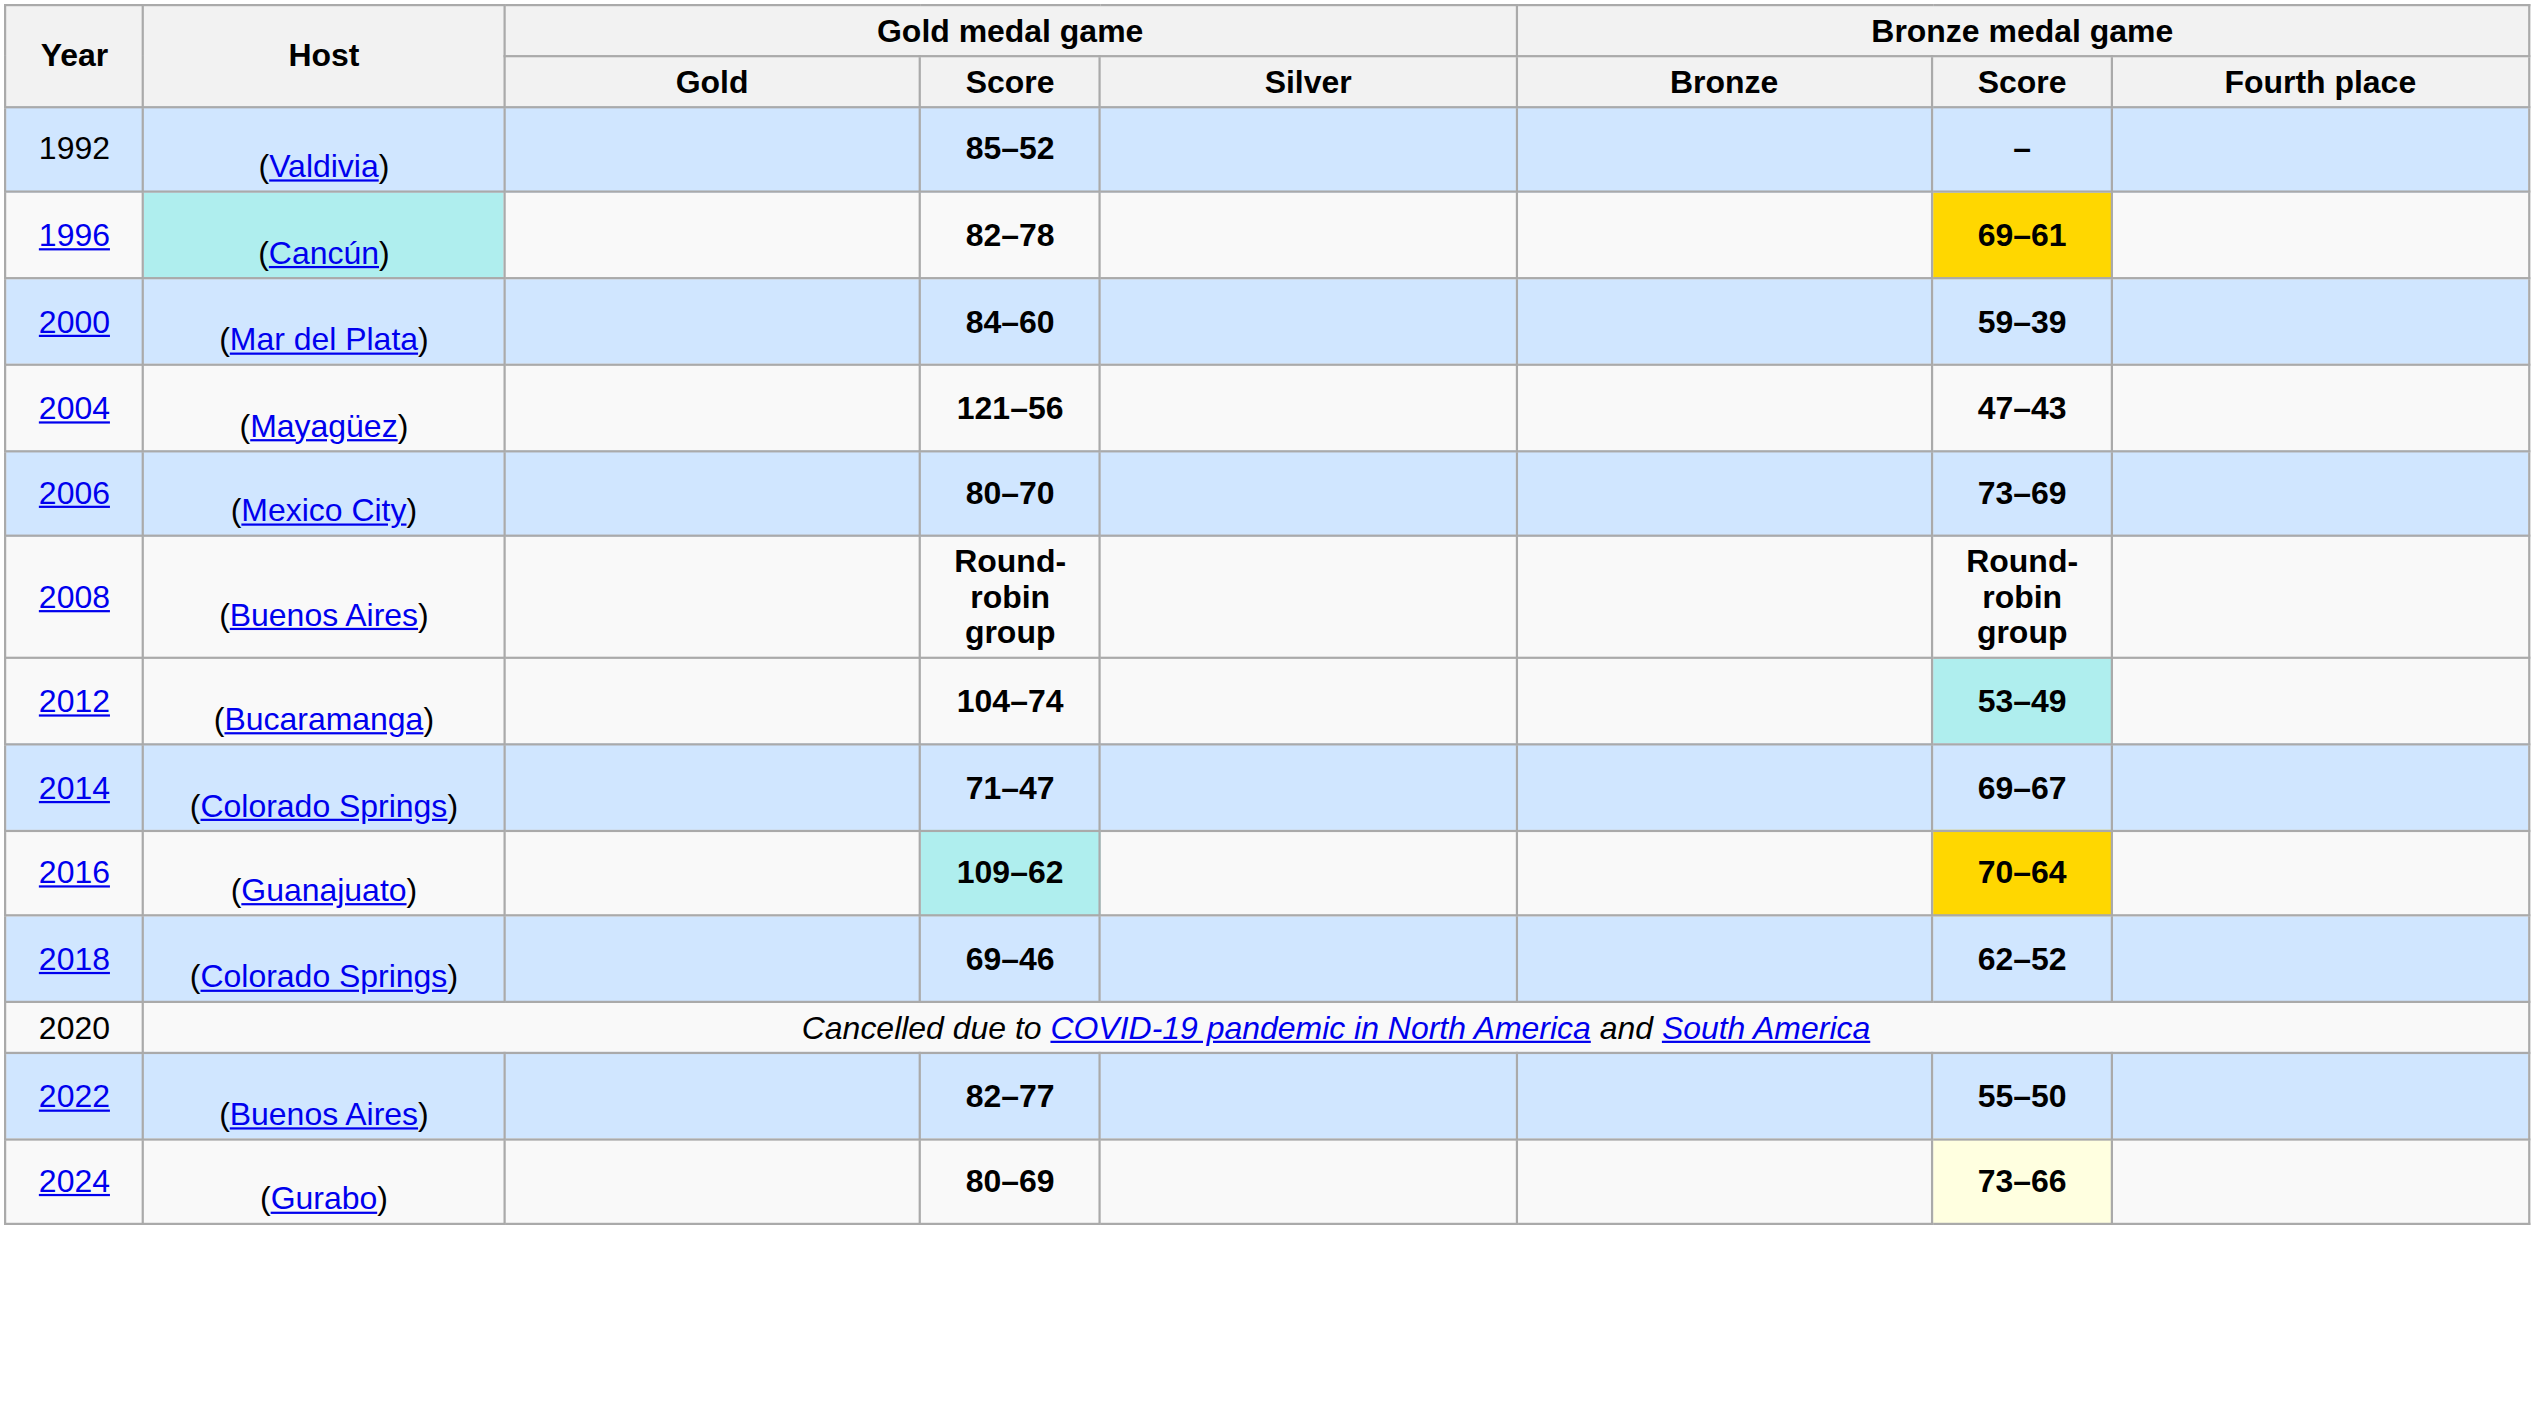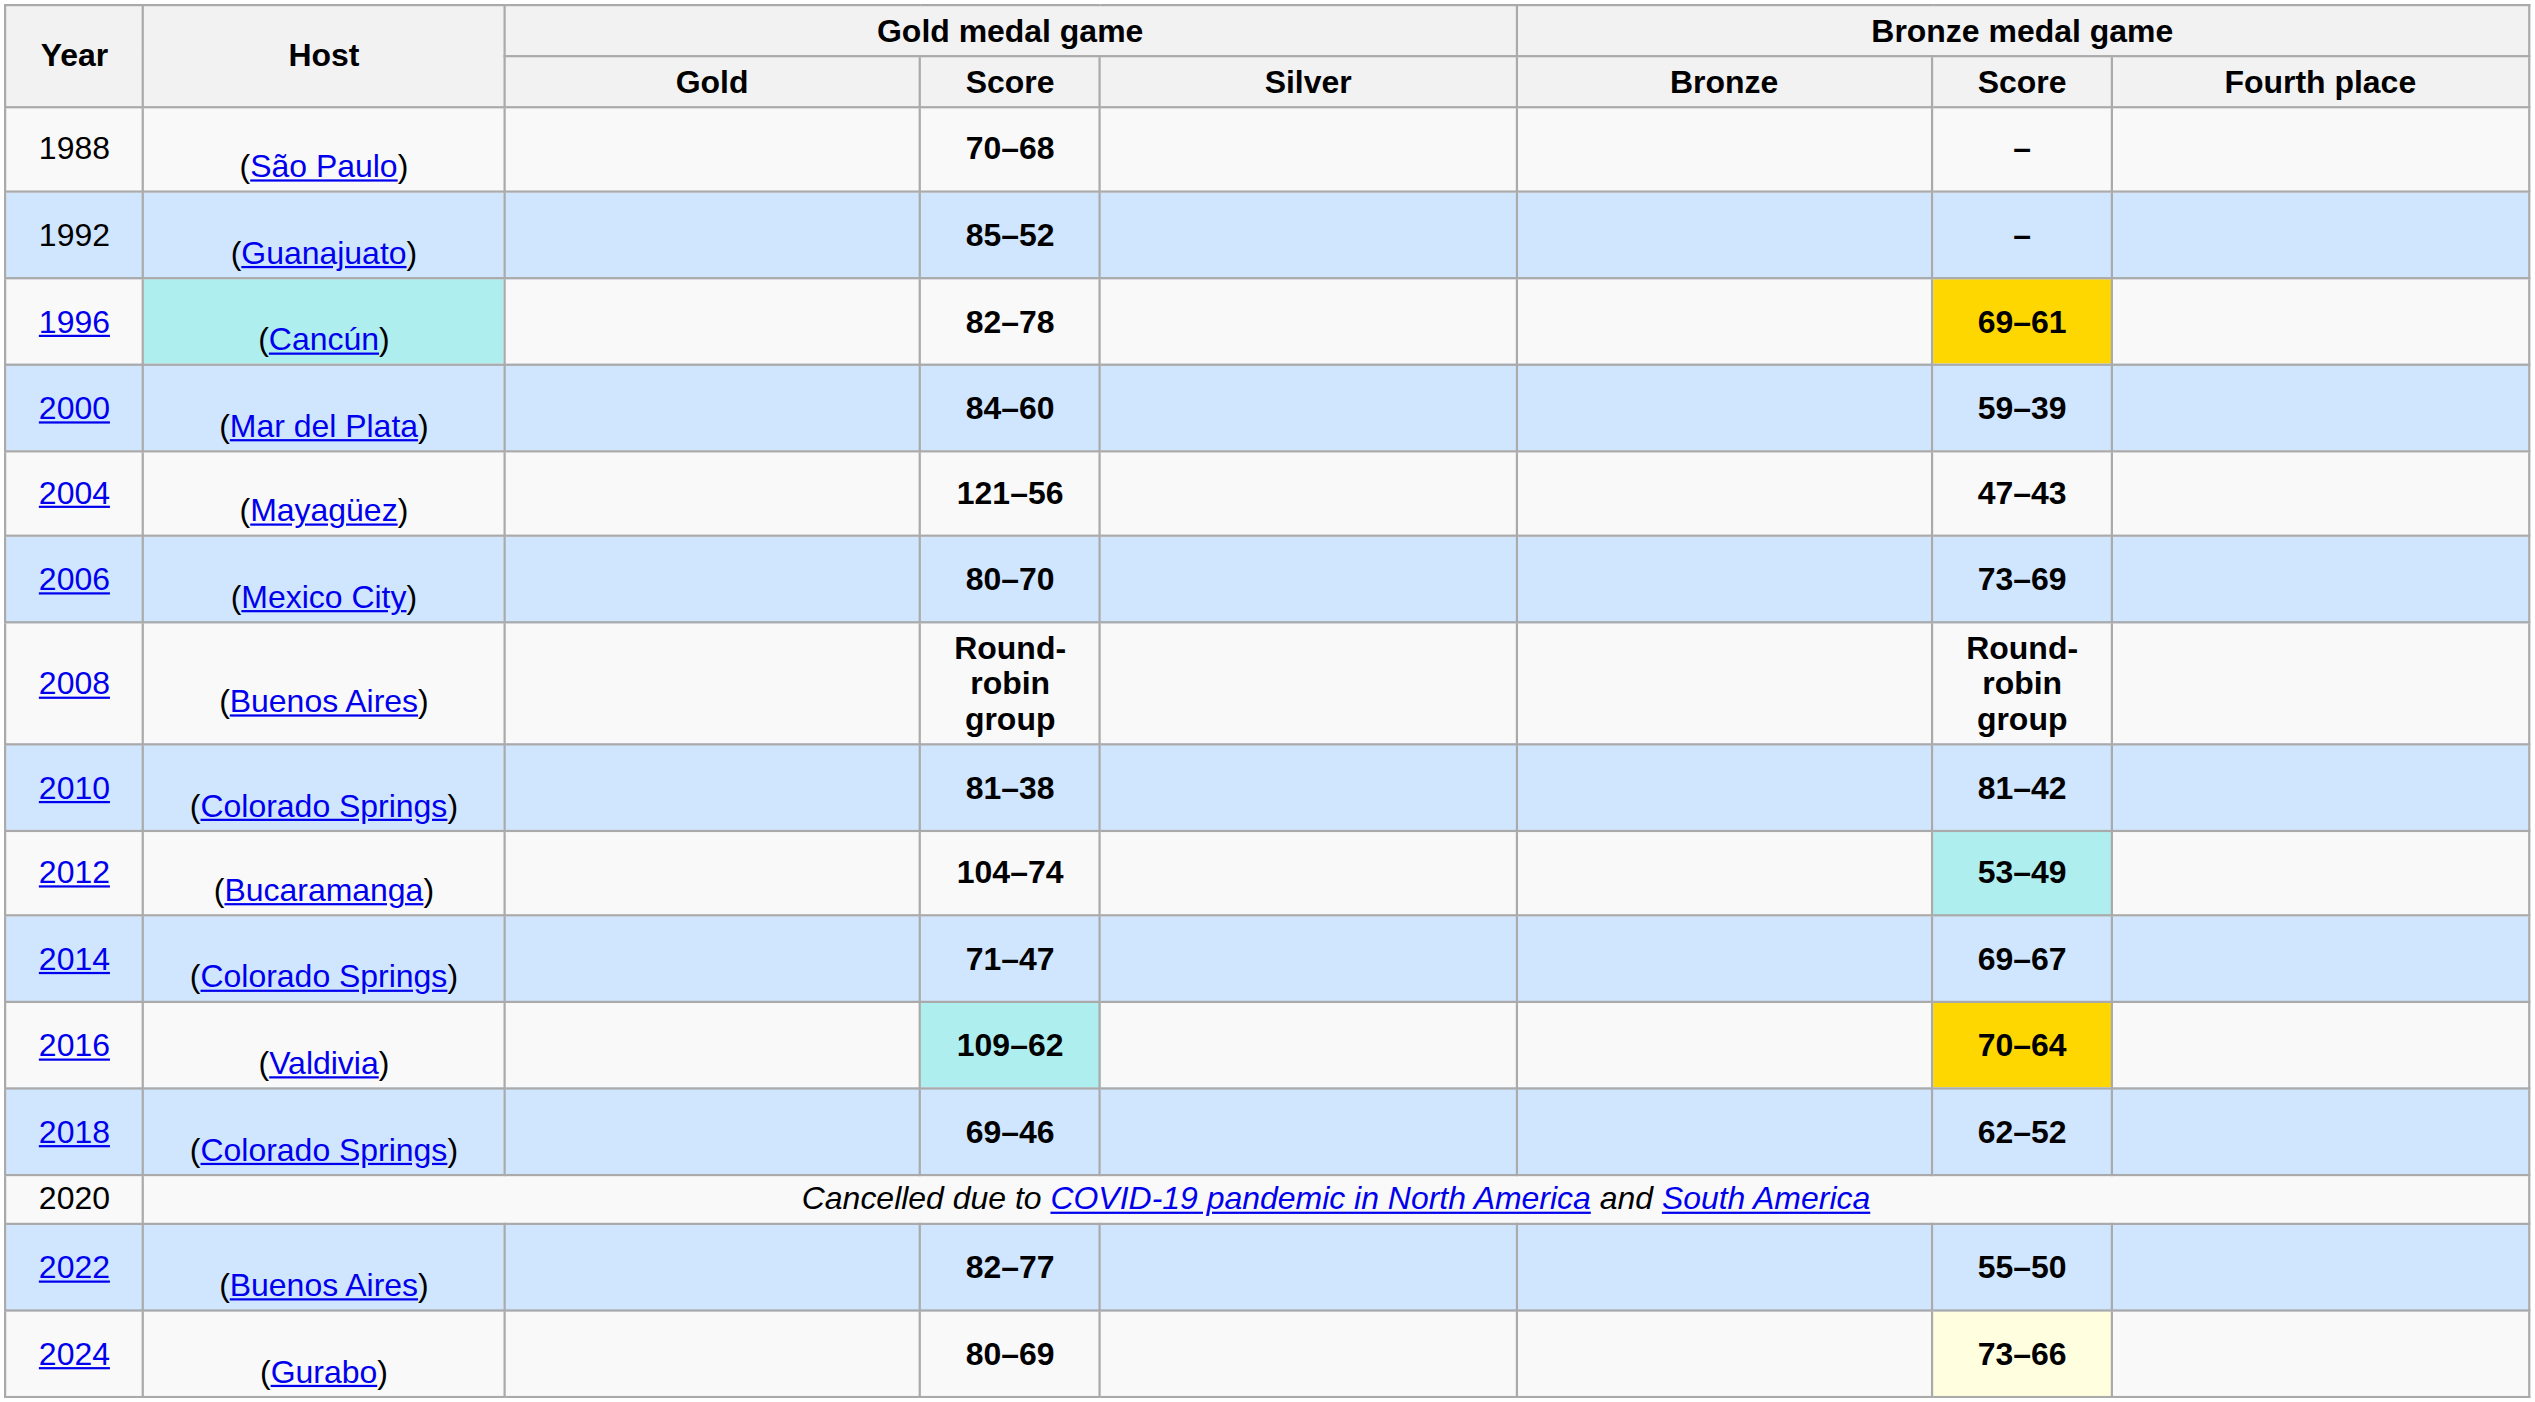+ row: 1988 | (São Paulo) | 70–68 | –
1992 | Host: (Valdivia) -> (Guanajuato)
+ row: 2010 | (Colorado Springs) | 81–38 | 81–42
2016 | Host: (Guanajuato) -> (Valdivia)
